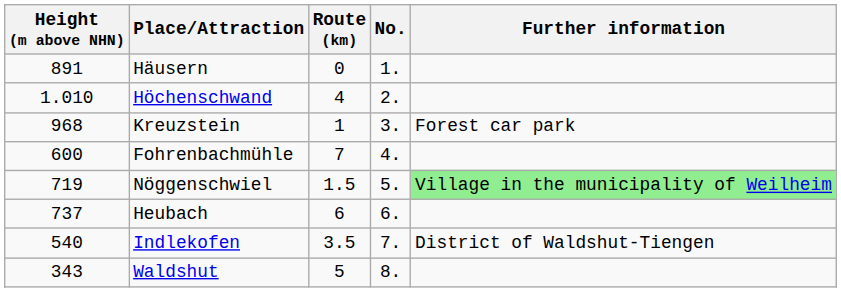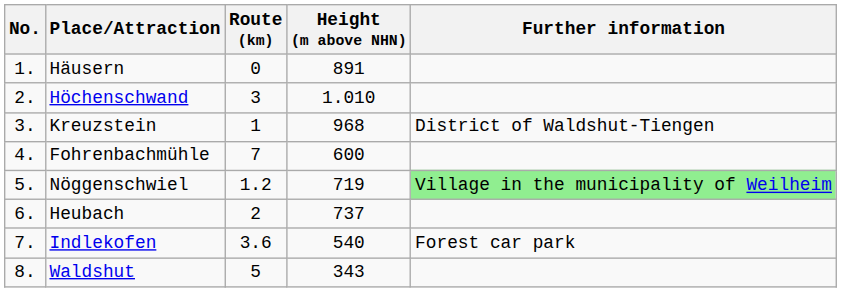columns swapped: No. <-> Height (m above NHN)
Höchenschwand | Route (km): 4 -> 3
Kreuzstein | Further information: Forest car park -> District of Waldshut-Tiengen
Nöggenschwiel | Route (km): 1.5 -> 1.2
Heubach | Route (km): 6 -> 2
Indlekofen | Route (km): 3.5 -> 3.6
Indlekofen | Further information: District of Waldshut-Tiengen -> Forest car park
